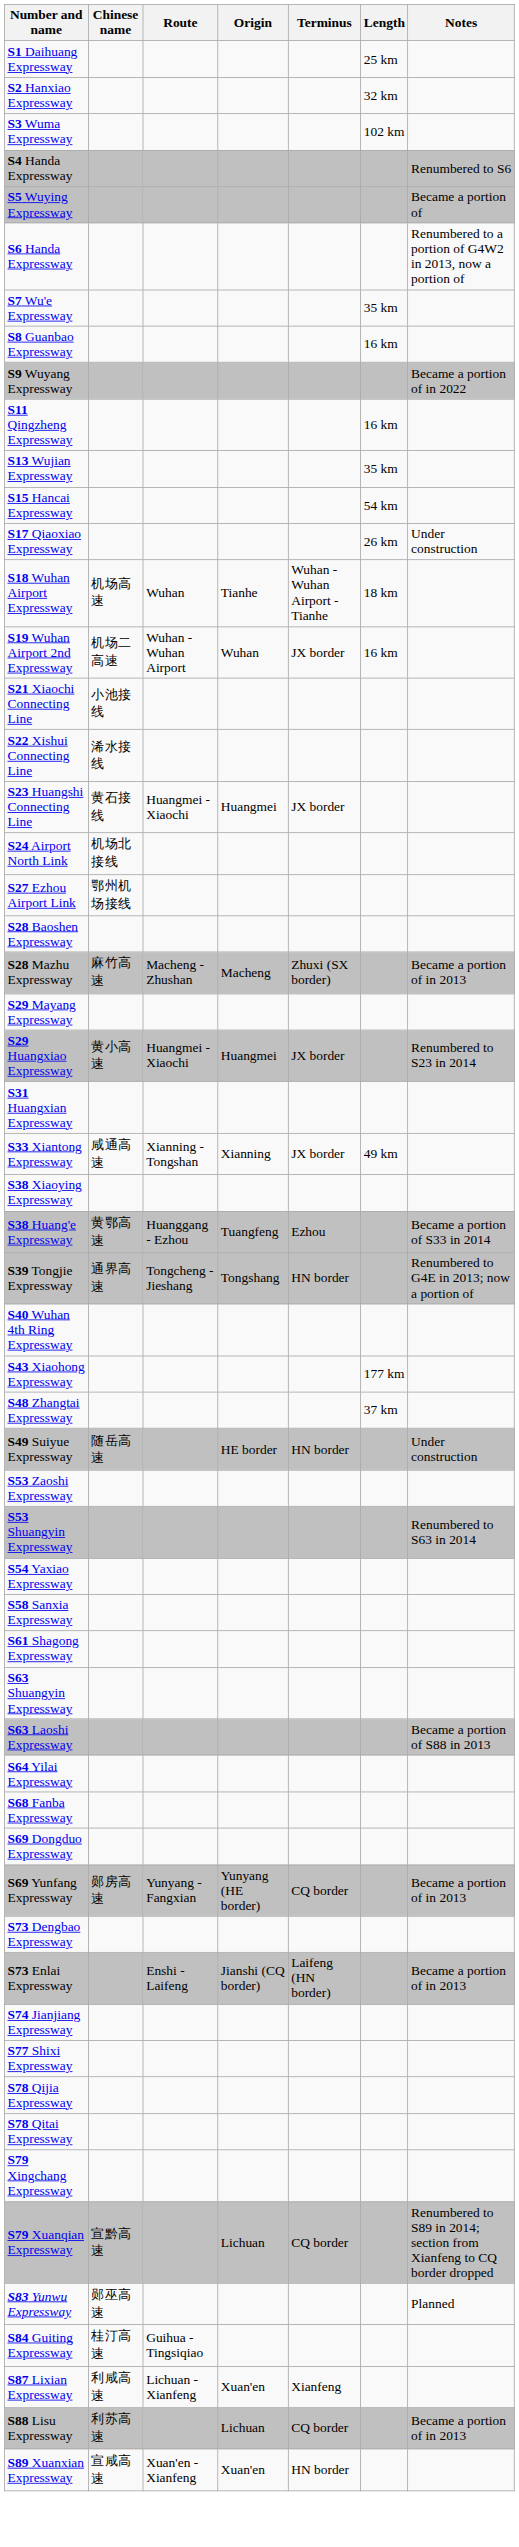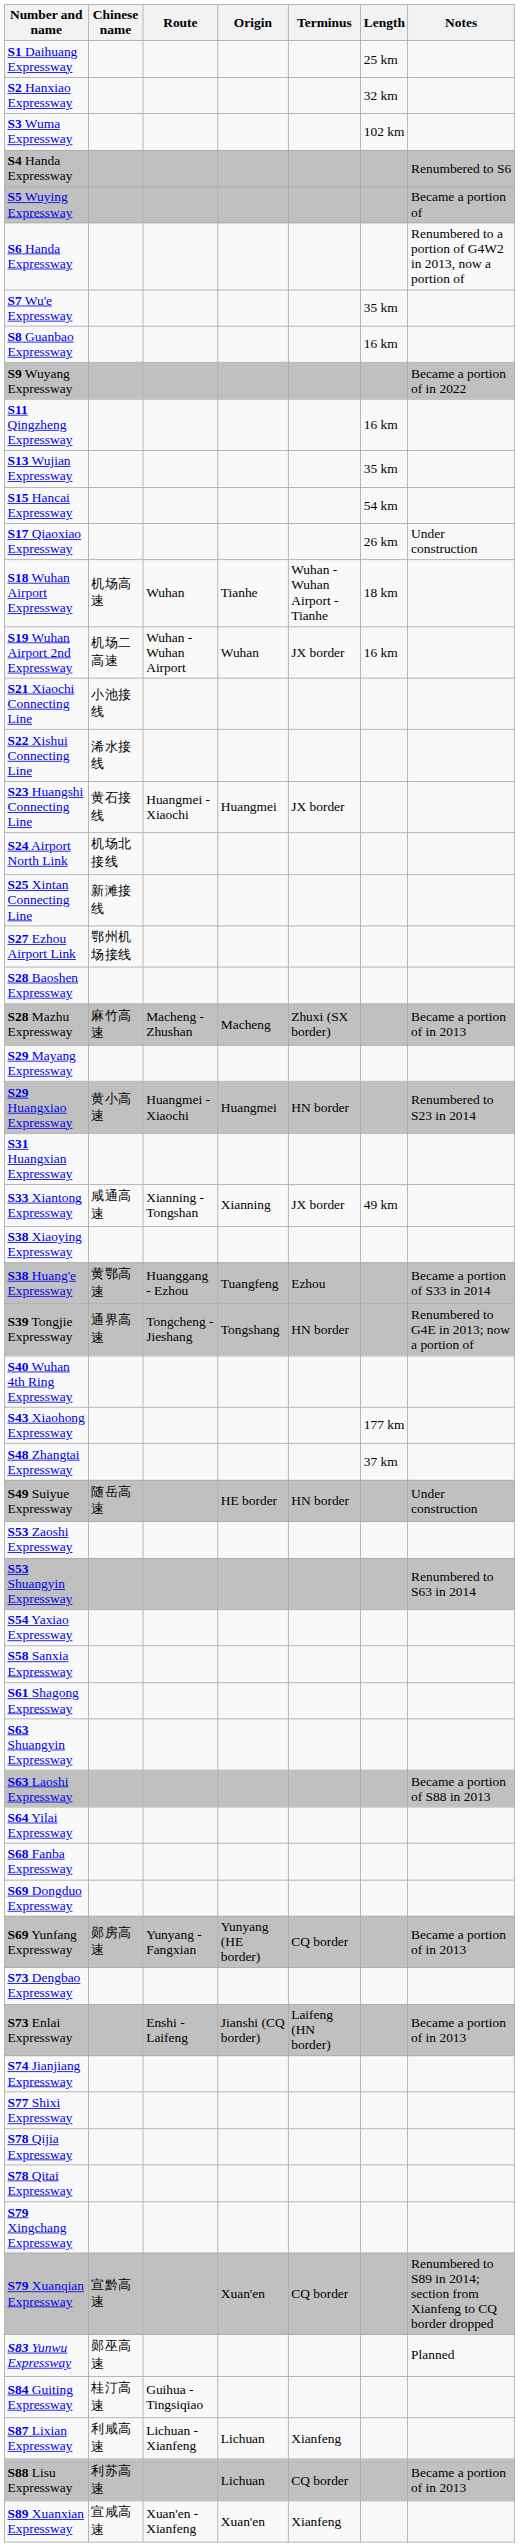+ row: S25 Xintan Connecting Line | 新滩接线
S29 Huangxiao Expressway | Terminus: JX border -> HN border
S79 Xuanqian Expressway | Origin: Lichuan -> Xuan'en
S87 Lixian Expressway | Origin: Xuan'en -> Lichuan
S89 Xuanxian Expressway | Terminus: HN border -> Xianfeng
